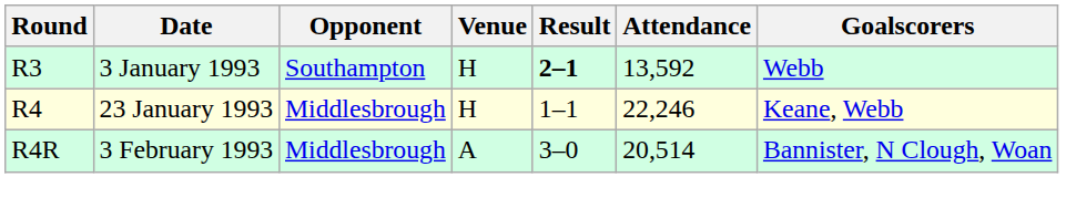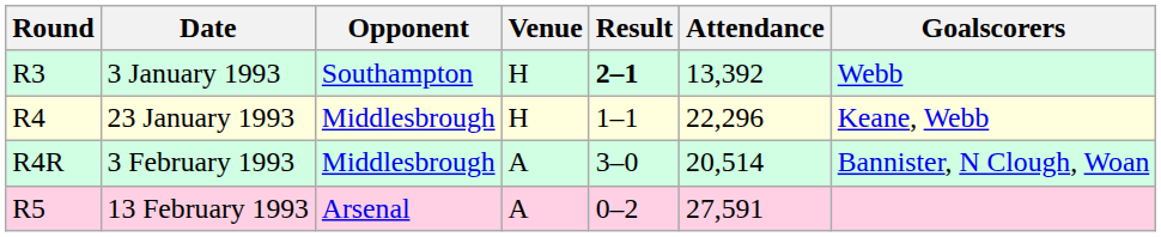3 January 1993 | Attendance: 13,592 -> 13,392
23 January 1993 | Attendance: 22,246 -> 22,296
+ row: R5 | 13 February 1993 | Arsenal | A | 0–2 | 27,591
